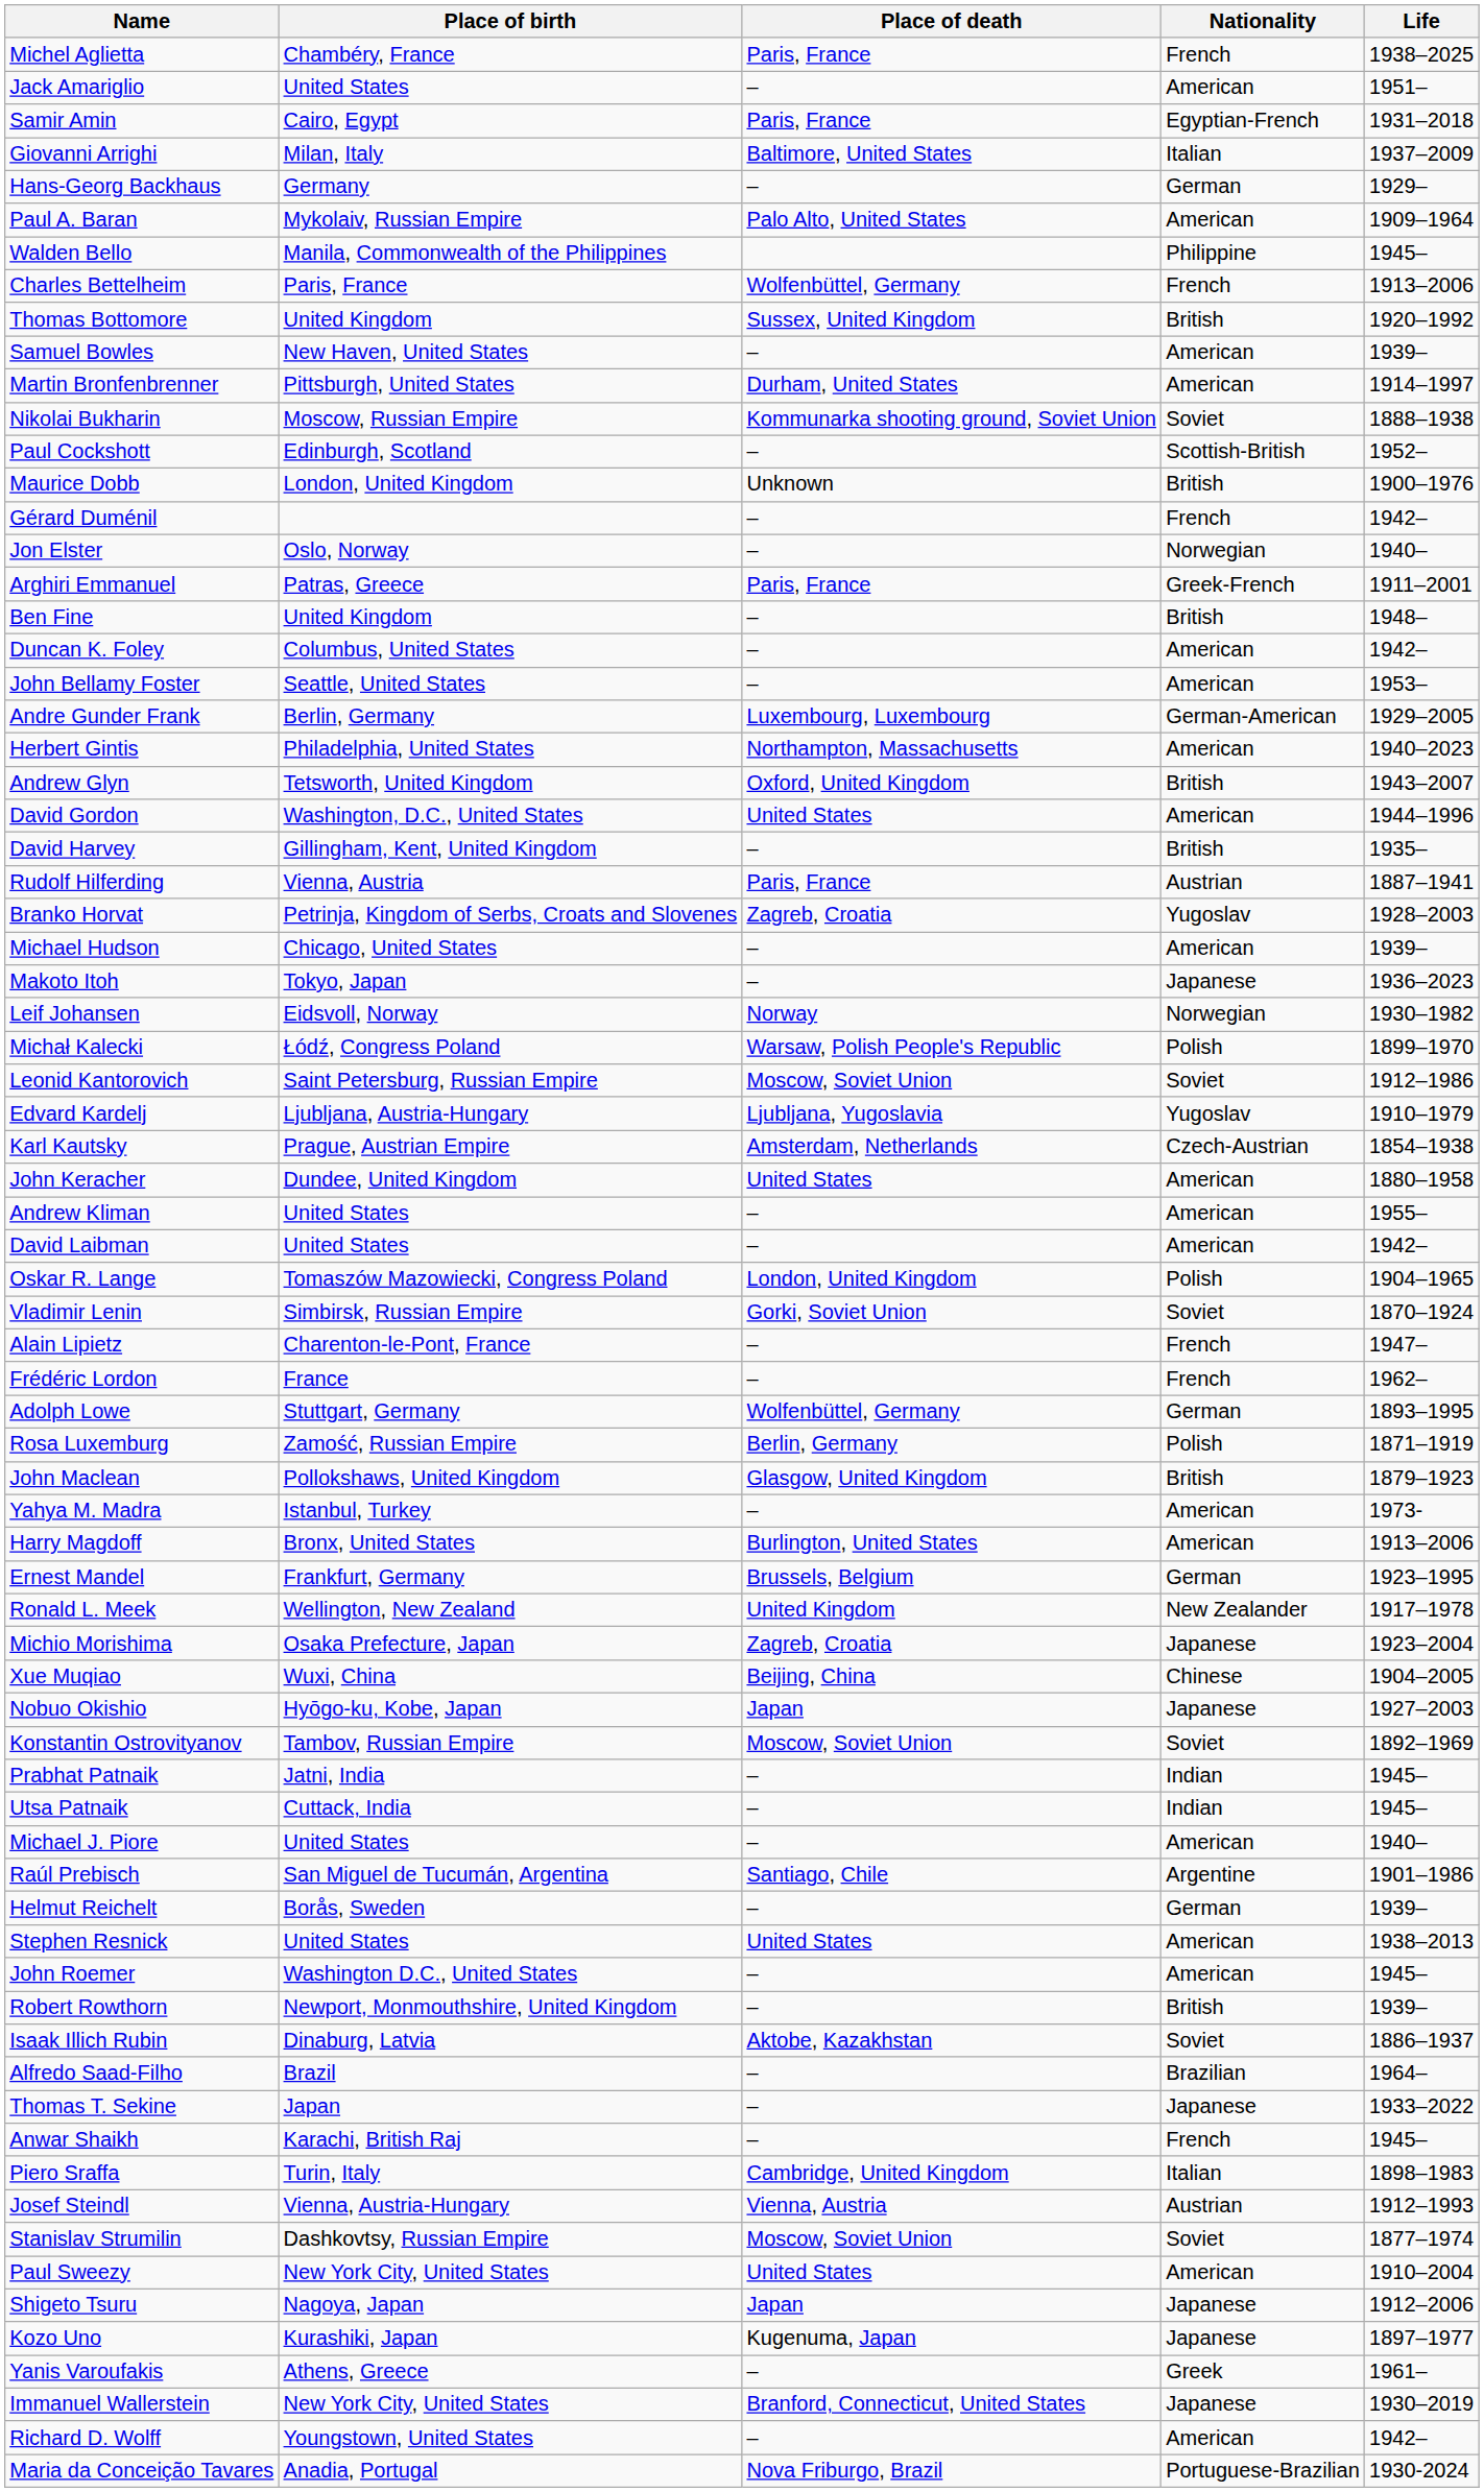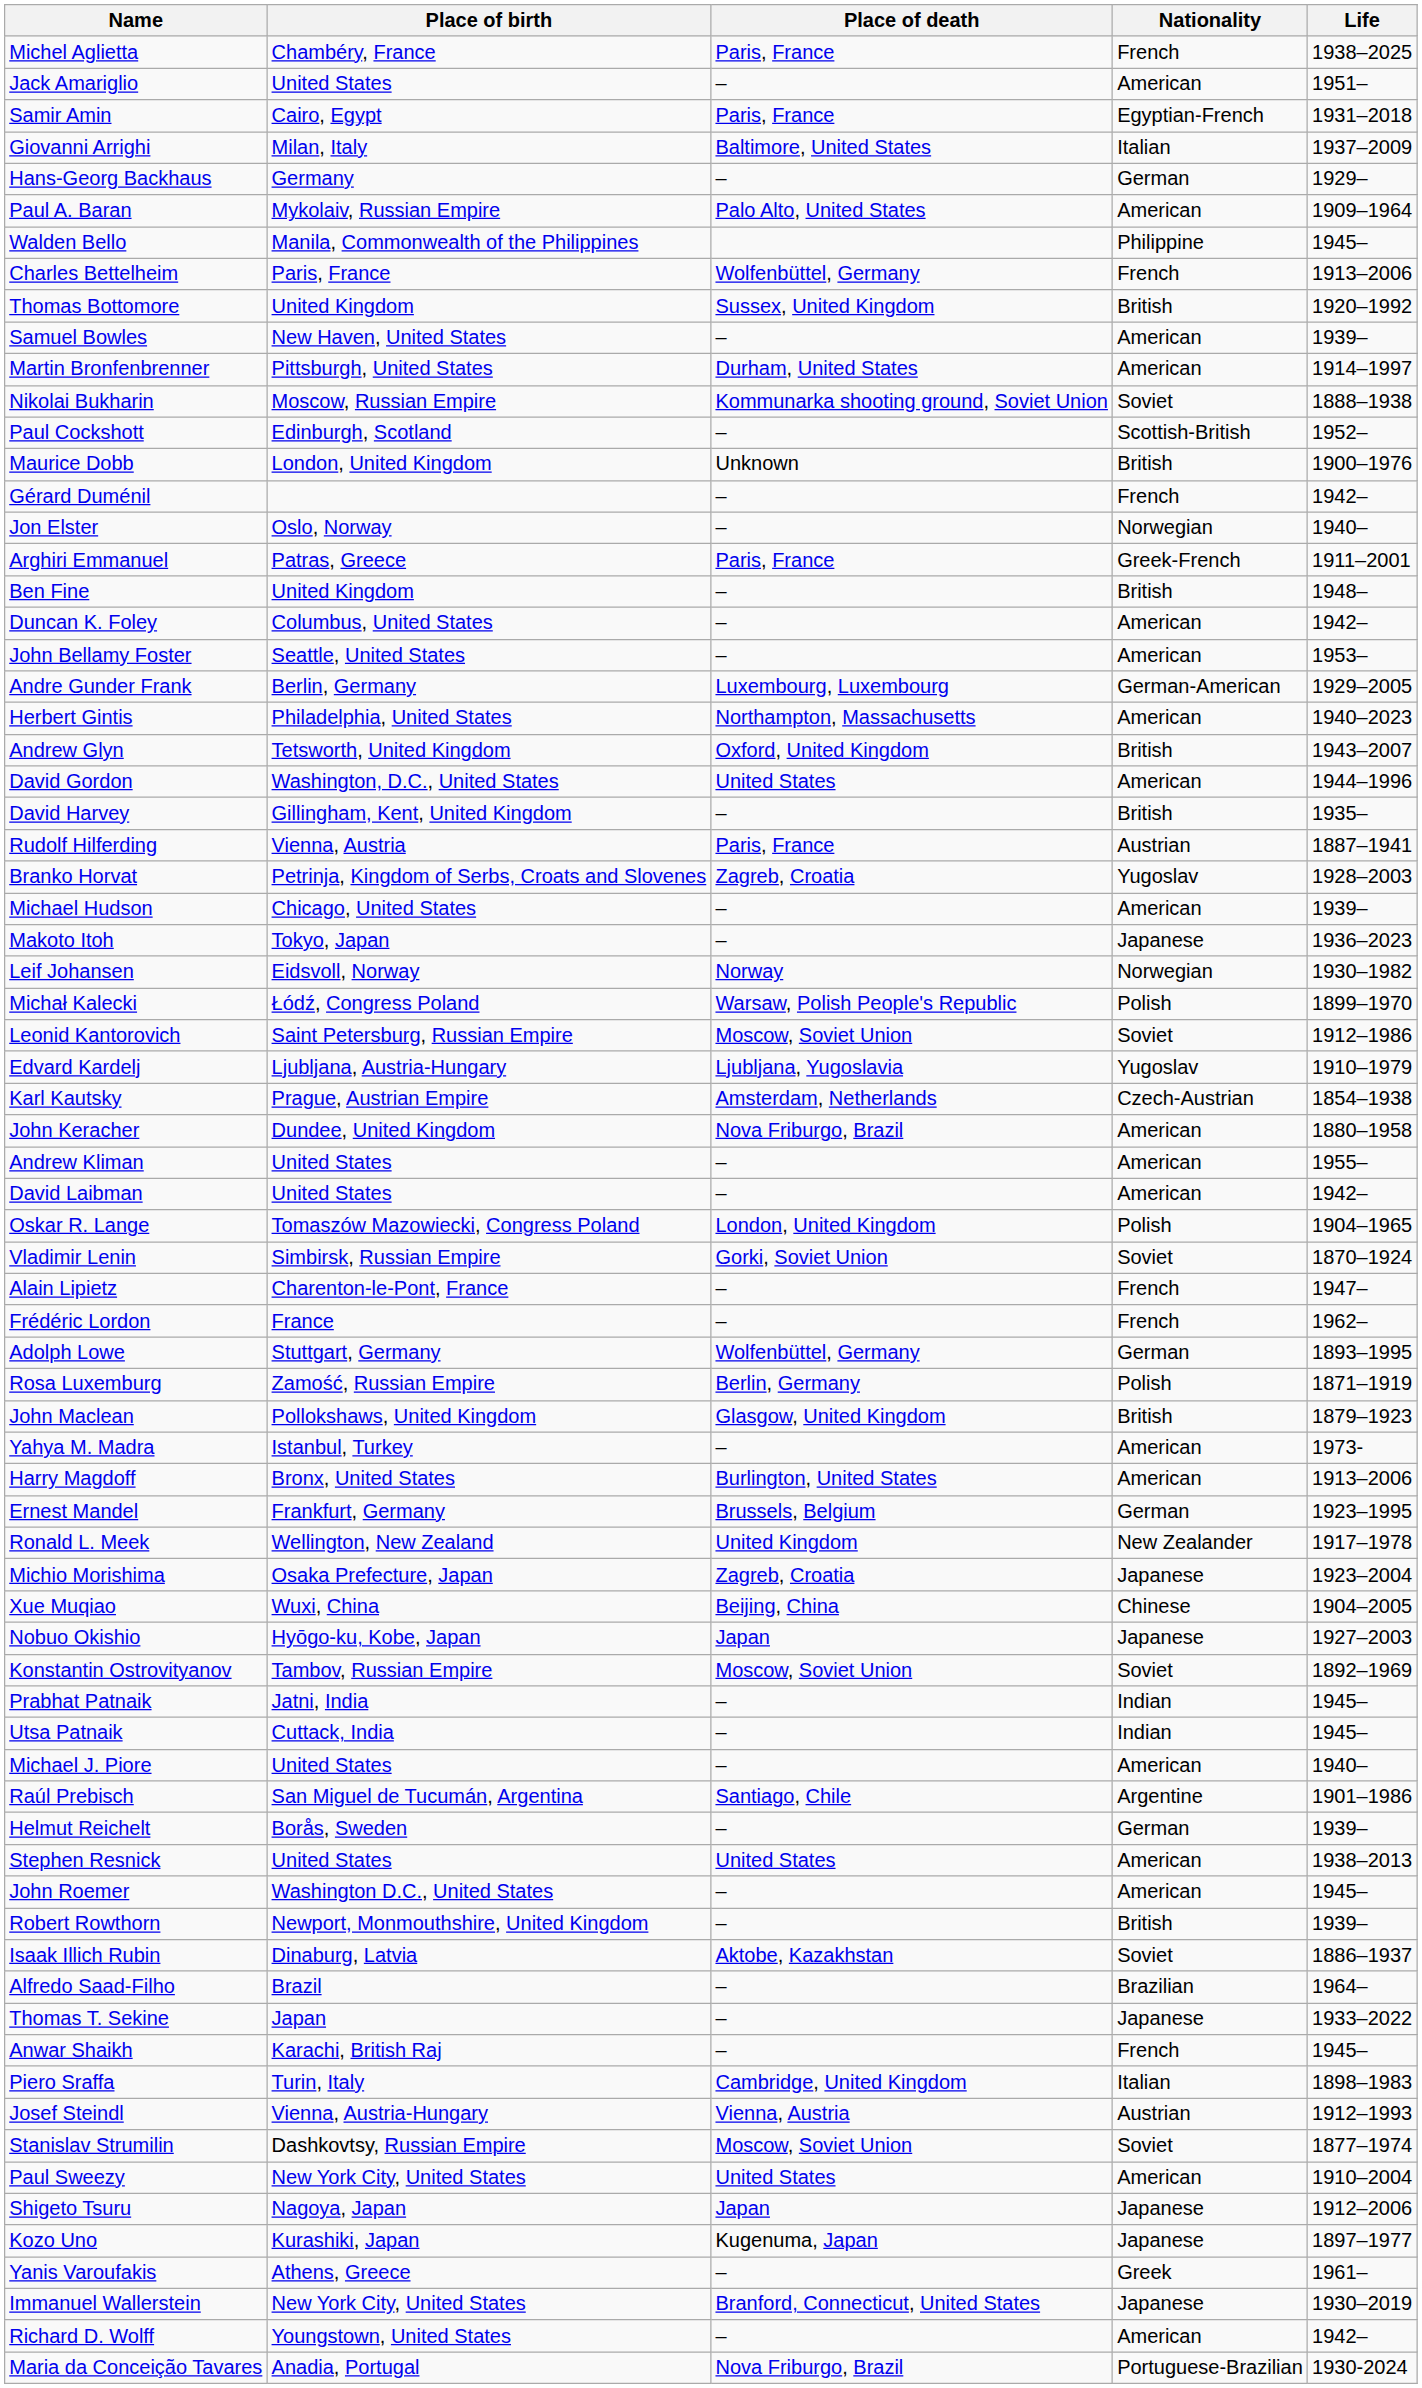John Keracher | Place of death: United States -> Nova Friburgo, Brazil
